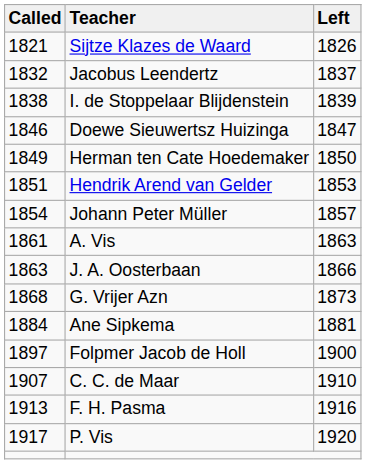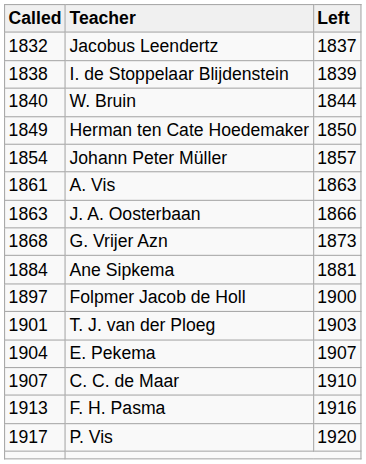- row: 1821 | Sijtze Klazes de Waard | 1826
+ row: 1840 | W. Bruin | 1844
- row: 1846 | Doewe Sieuwertsz Huizinga | 1847
- row: 1851 | Hendrik Arend van Gelder | 1853
+ row: 1901 | T. J. van der Ploeg | 1903
+ row: 1904 | E. Pekema | 1907
